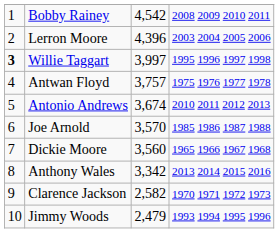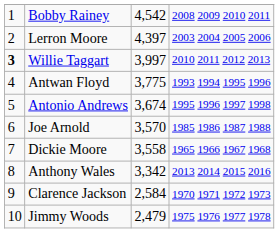Lerron Moore | column 3: 4,396 -> 4,397
Willie Taggart | column 4: 1995 1996 1997 1998 -> 2010 2011 2012 2013
Antwan Floyd | column 3: 3,757 -> 3,775
Antwan Floyd | column 4: 1975 1976 1977 1978 -> 1993 1994 1995 1996
Antonio Andrews | column 4: 2010 2011 2012 2013 -> 1995 1996 1997 1998
Dickie Moore | column 3: 3,560 -> 3,558
Clarence Jackson | column 3: 2,582 -> 2,584
Jimmy Woods | column 4: 1993 1994 1995 1996 -> 1975 1976 1977 1978
